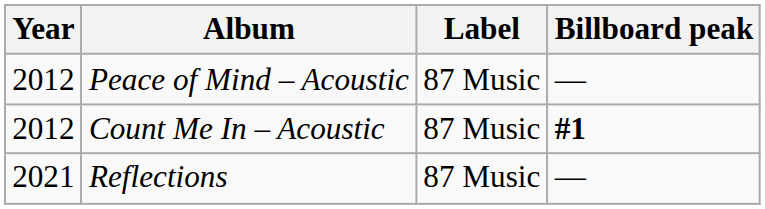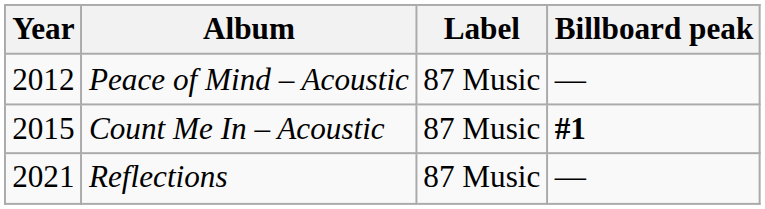Count Me In – Acoustic | Year: 2012 -> 2015
